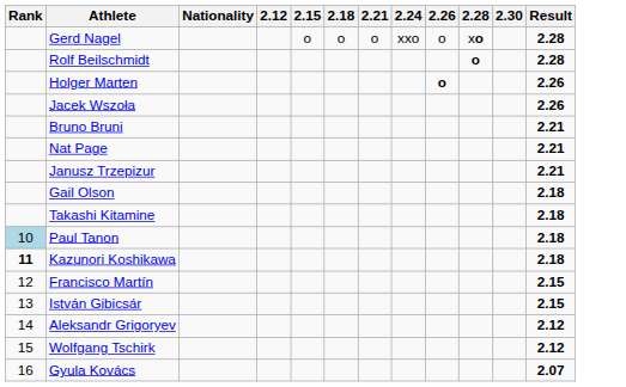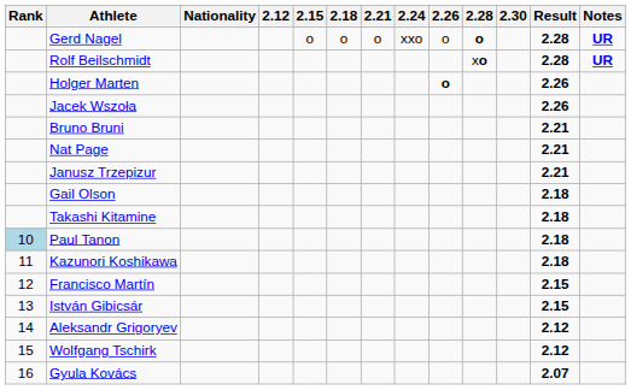+ column: Notes | UR | UR
Gerd Nagel | 2.28: xo -> o
Rolf Beilschmidt | 2.28: o -> xo
Kazunori Koshikawa | Rank: bold -> normal
